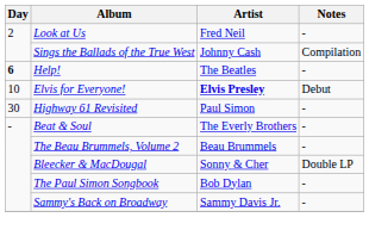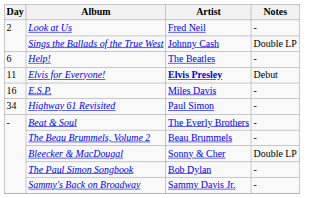Sings the Ballads of the True West | Notes: Compilation -> Double LP
Help! | Day: bold -> normal
Elvis for Everyone! | Day: 10 -> 11
+ row: 16 | E.S.P. | Miles Davis | -
Highway 61 Revisited | Day: 30 -> 34
